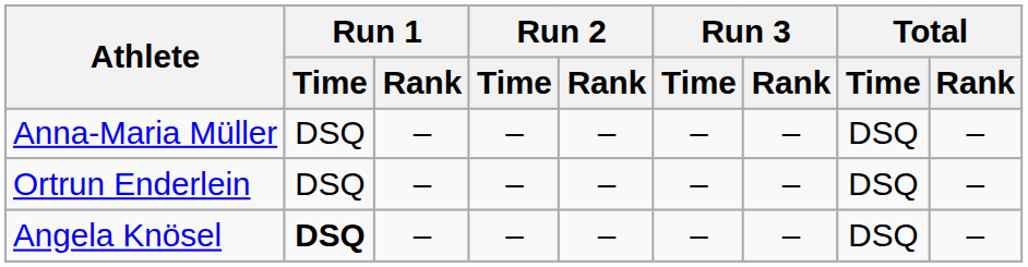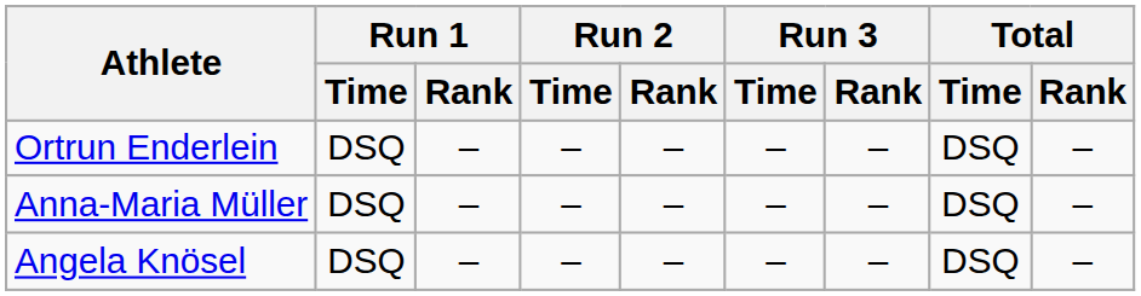rows swapped: Ortrun Enderlein <-> Anna-Maria Müller
Angela Knösel | Run 1 / Time: bold -> normal
